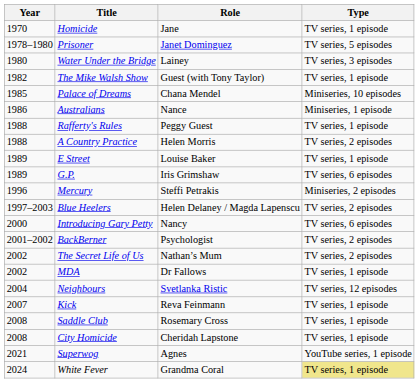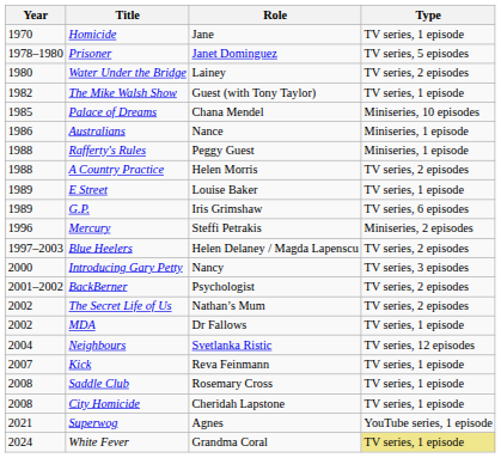Water Under the Bridge | Type: TV series, 3 episodes -> TV series, 2 episodes
Rafferty's Rules | Type: TV series, 1 episode -> Miniseries, 1 episode
Introducing Gary Petty | Type: TV series, 6 episodes -> TV series, 3 episodes
